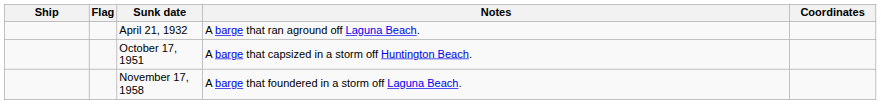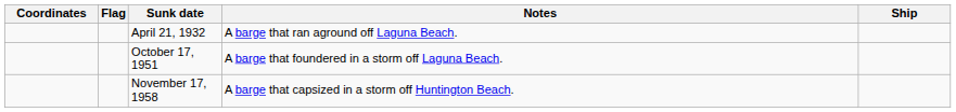columns swapped: Ship <-> Coordinates
October 17, 1951 | Notes: A barge that capsized in a storm off Huntington Beach. -> A barge that foundered in a storm off Laguna Beach.
November 17, 1958 | Notes: A barge that foundered in a storm off Laguna Beach. -> A barge that capsized in a storm off Huntington Beach.
